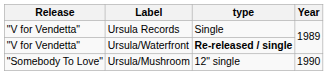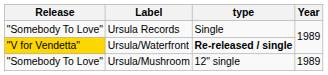Ursula Records | Release: "V for Vendetta" -> "Somebody To Love"
Ursula/Waterfront | Release: no background -> gold background
Ursula/Mushroom | Year: 1990 -> 1989
